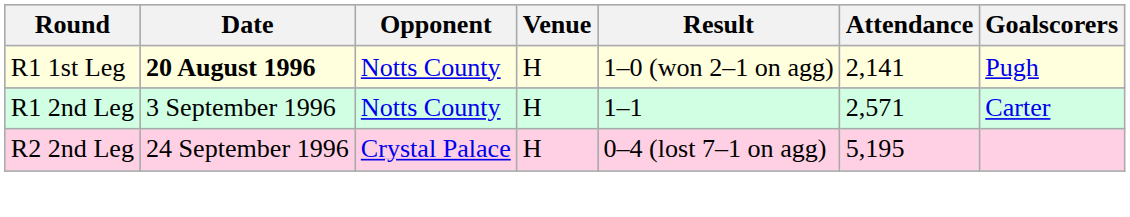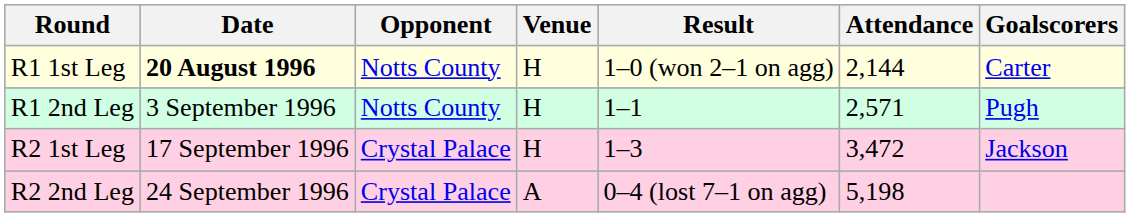R1 1st Leg | Attendance: 2,141 -> 2,144
R1 1st Leg | Goalscorers: Pugh -> Carter
R1 2nd Leg | Goalscorers: Carter -> Pugh
+ row: R2 1st Leg | 17 September 1996 | Crystal Palace | H | 1–3 | 3,472 | Jackson
R2 2nd Leg | Venue: H -> A
R2 2nd Leg | Attendance: 5,195 -> 5,198
